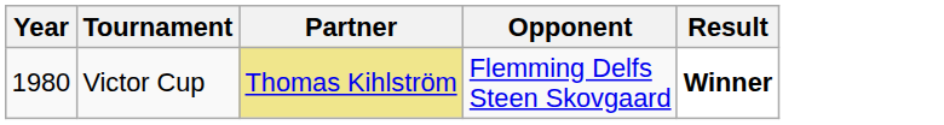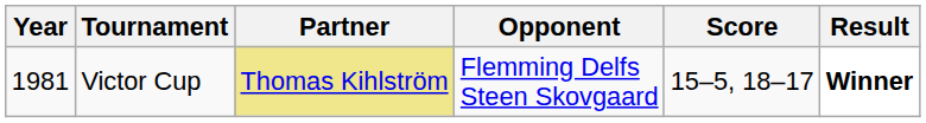+ column: Score | 15–5, 18–17
Victor Cup | Year: 1980 -> 1981
